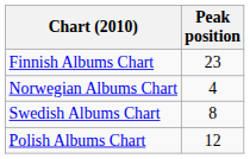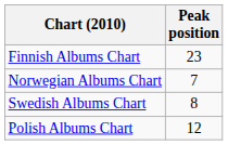Norwegian Albums Chart | Peak position: 4 -> 7
